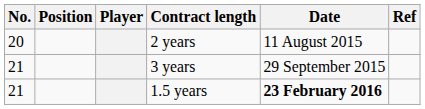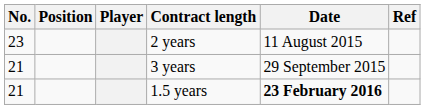2 years | No.: 20 -> 23
